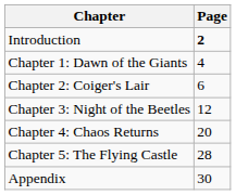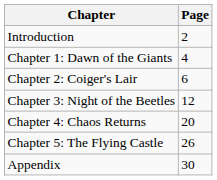Introduction | Page: bold -> normal
Chapter 5: The Flying Castle | Page: 28 -> 26
